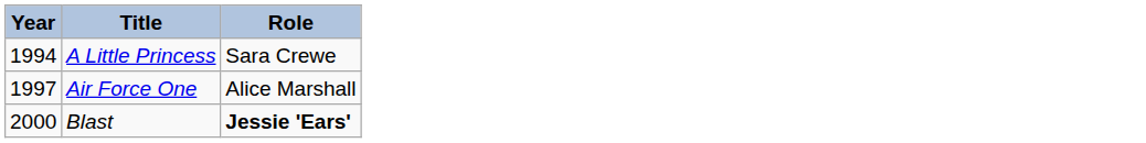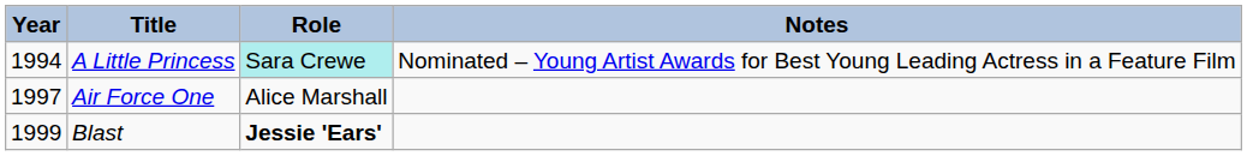+ column: Notes | Nominated – Young Artist Awards for Best Young Leading Actress in a Feature Film
A Little Princess | Role: no background -> paleturquoise background
Blast | Year: 2000 -> 1999
